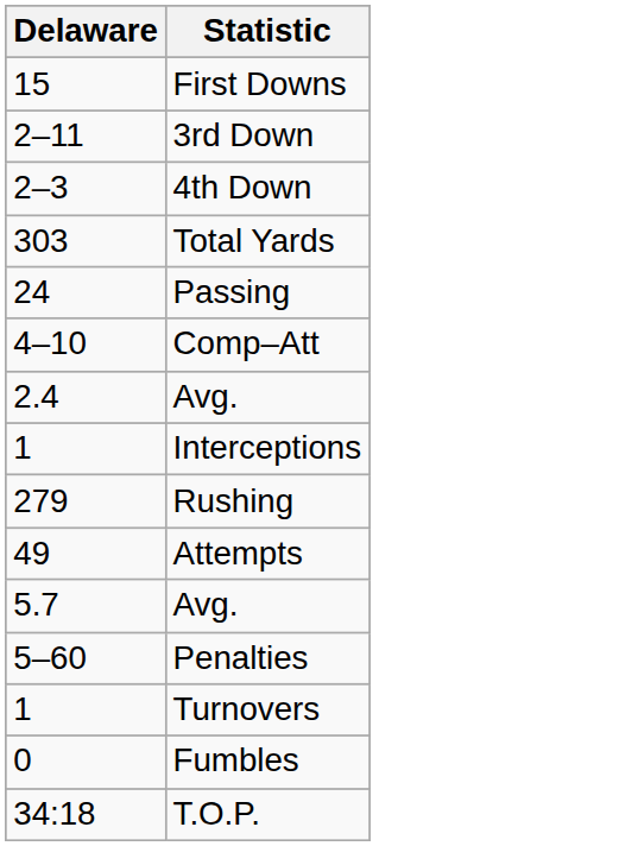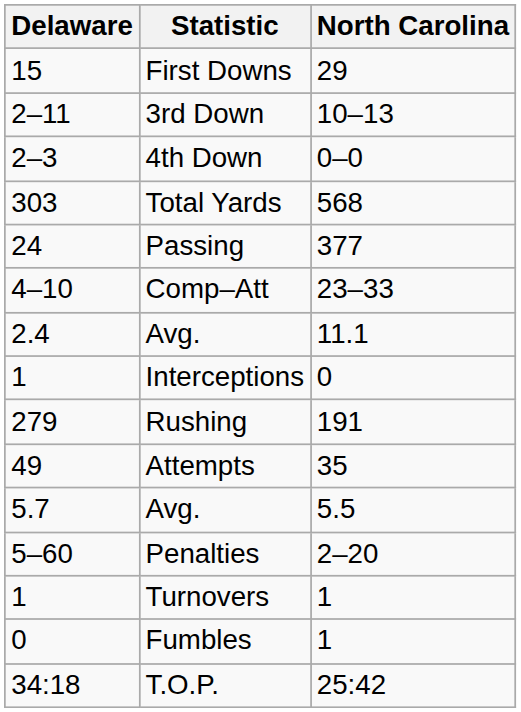+ column: North Carolina | 29 | 10–13 | 0–0 | 568 | 377 | 23–33 | 11.1 | 0 | 191 | 35 | 5.5 | 2–20 | 1 | 1 | 25:42
